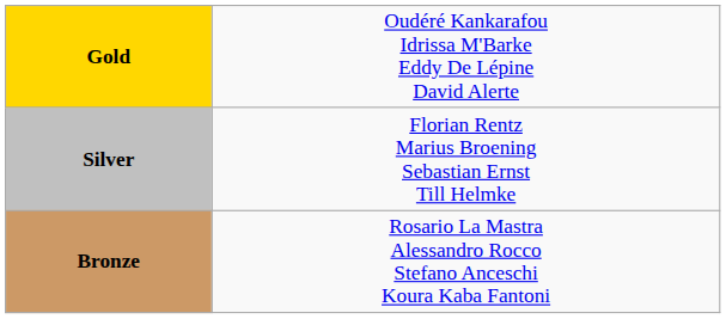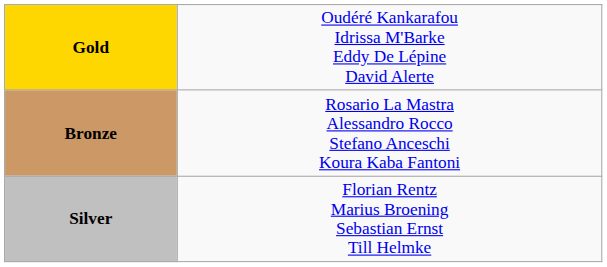rows swapped: Silver <-> Bronze
